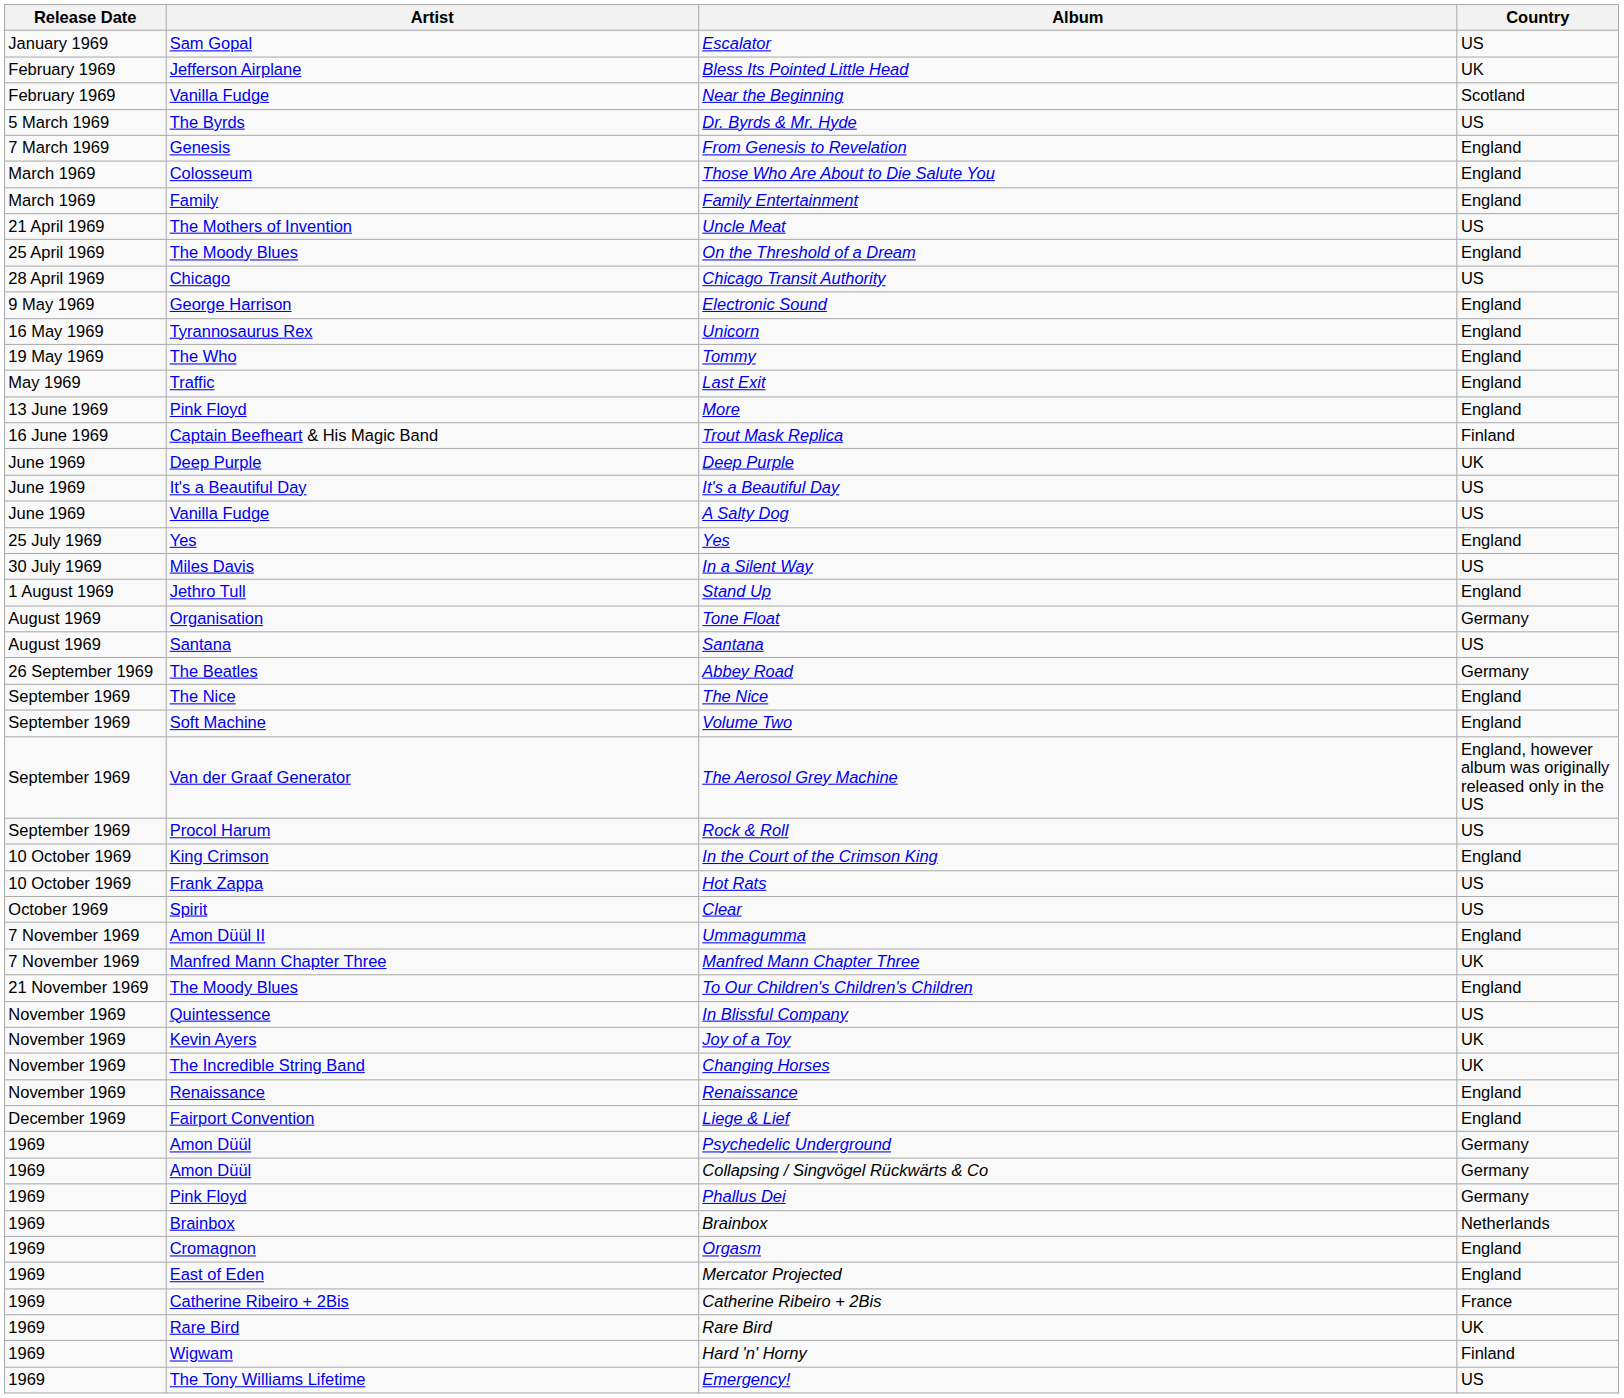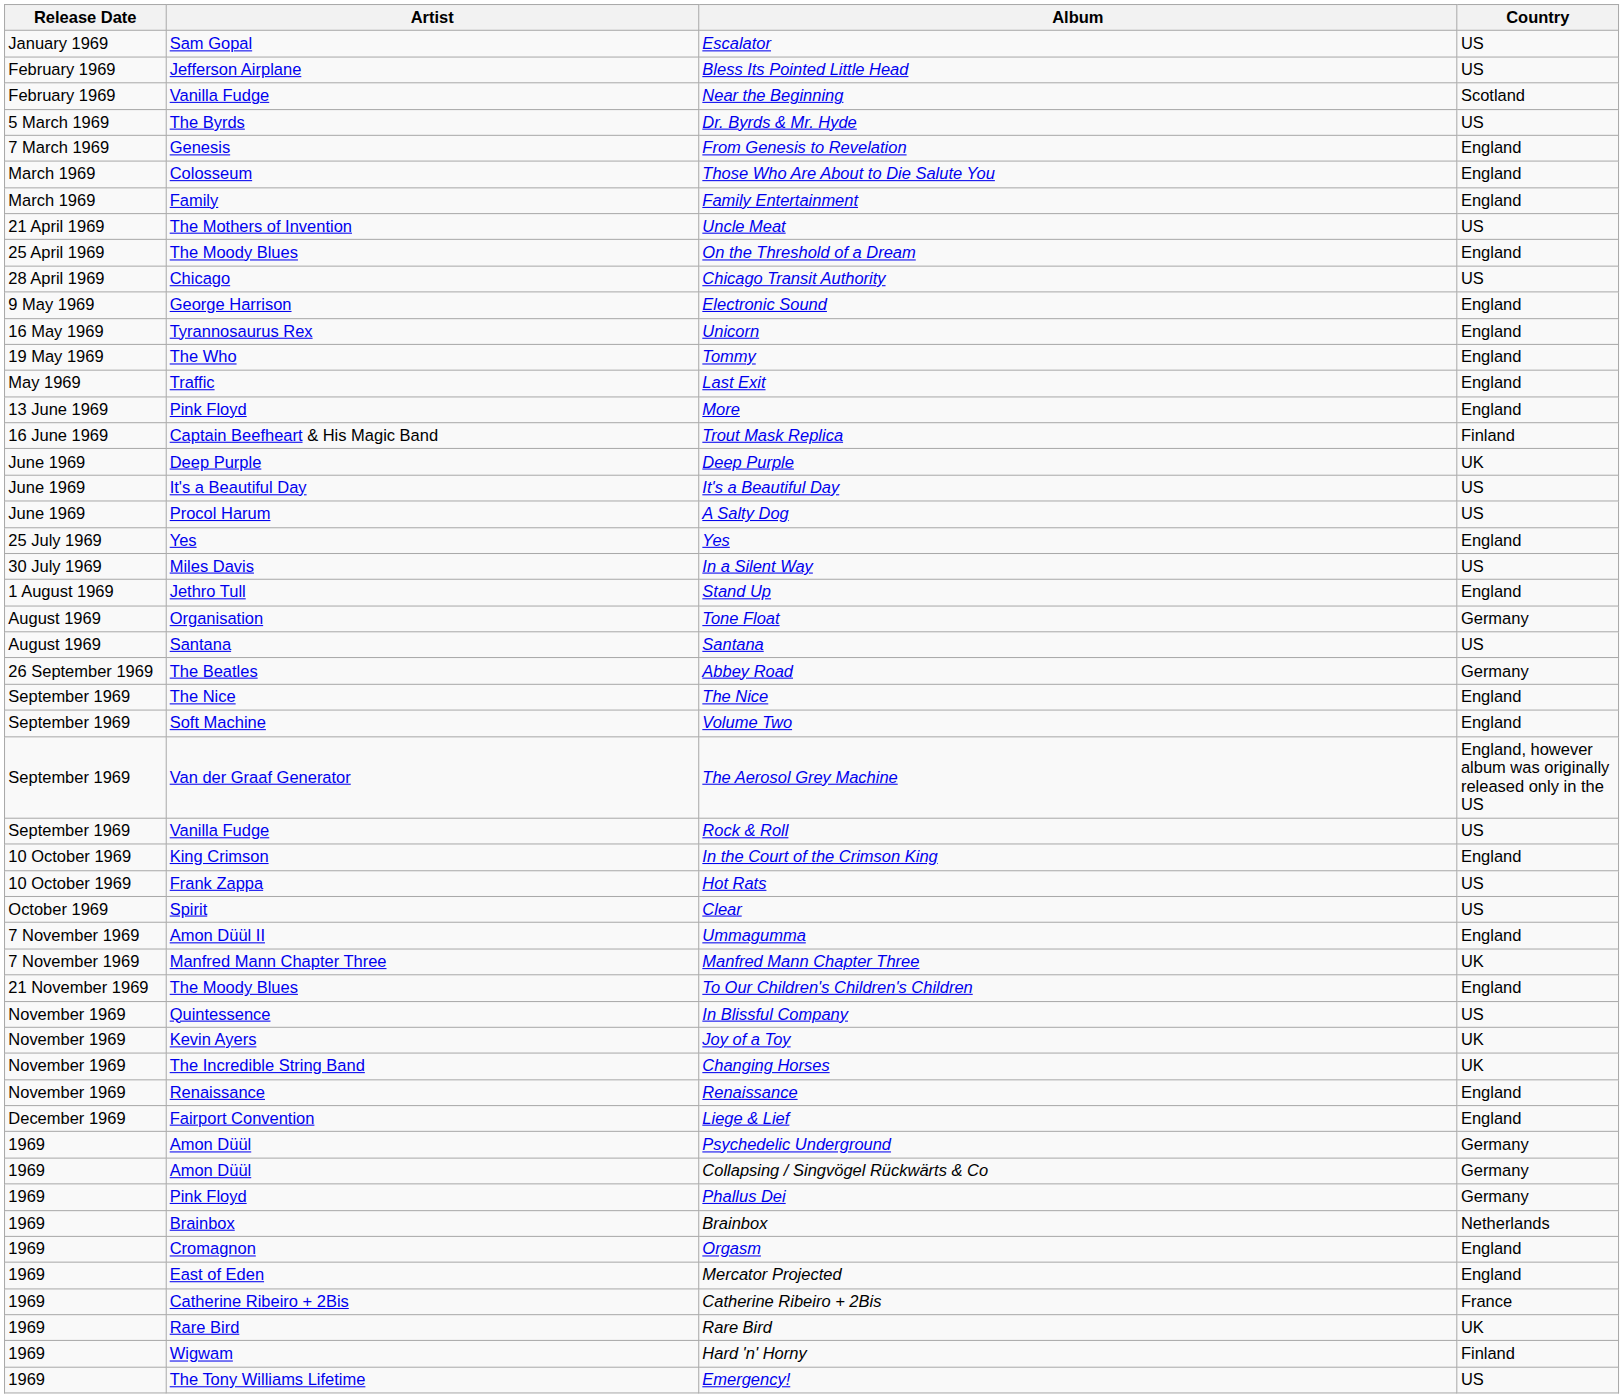Bless Its Pointed Little Head | Country: UK -> US
A Salty Dog | Artist: Vanilla Fudge -> Procol Harum
Rock & Roll | Artist: Procol Harum -> Vanilla Fudge
